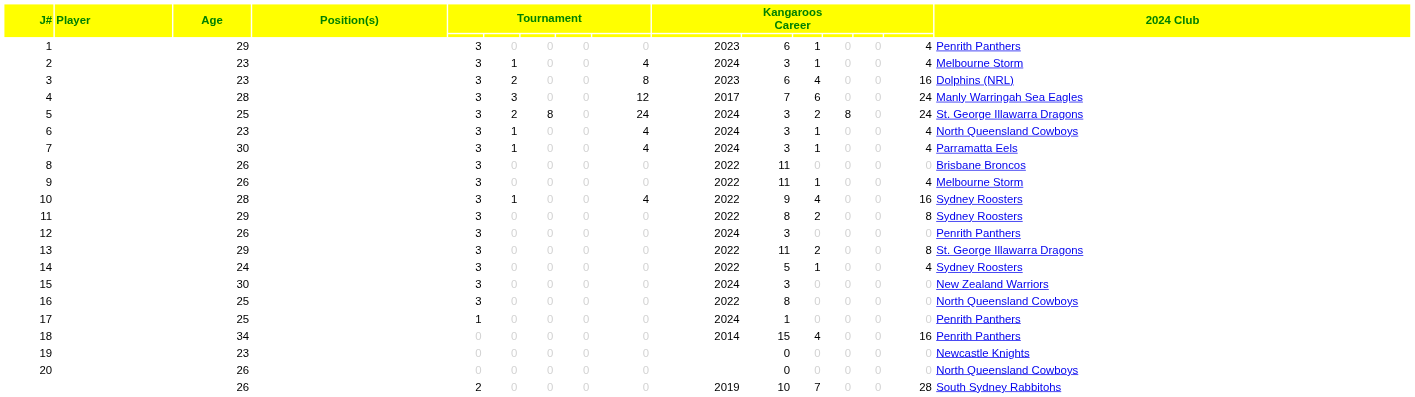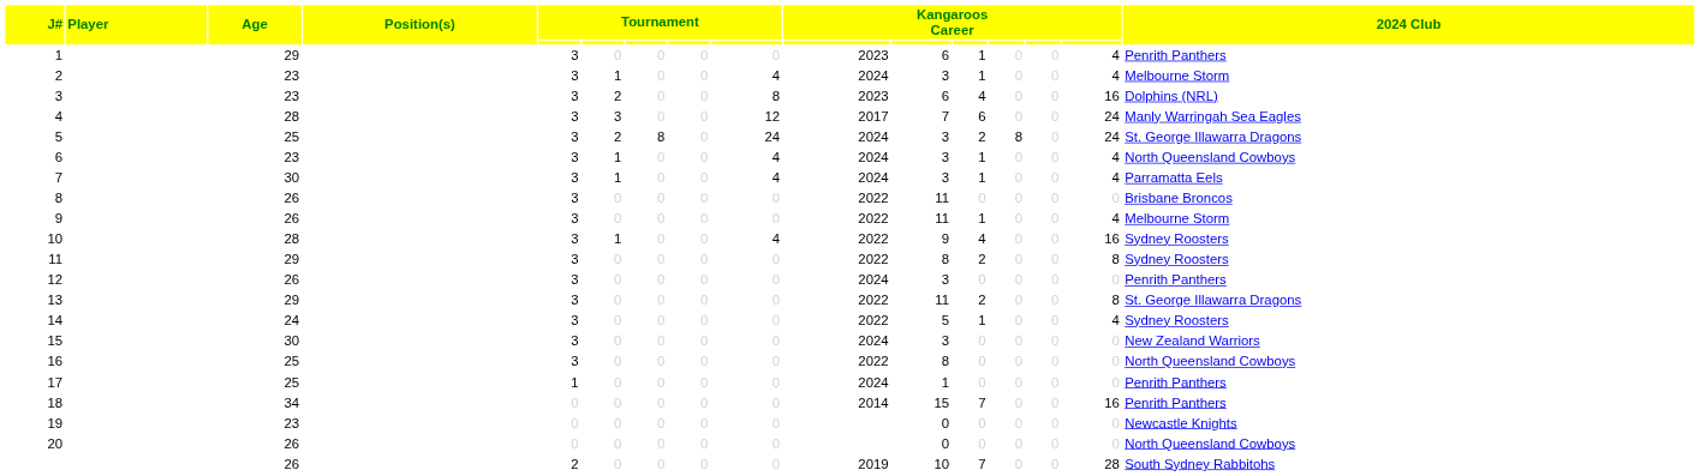18 | column 12: 4 -> 7
